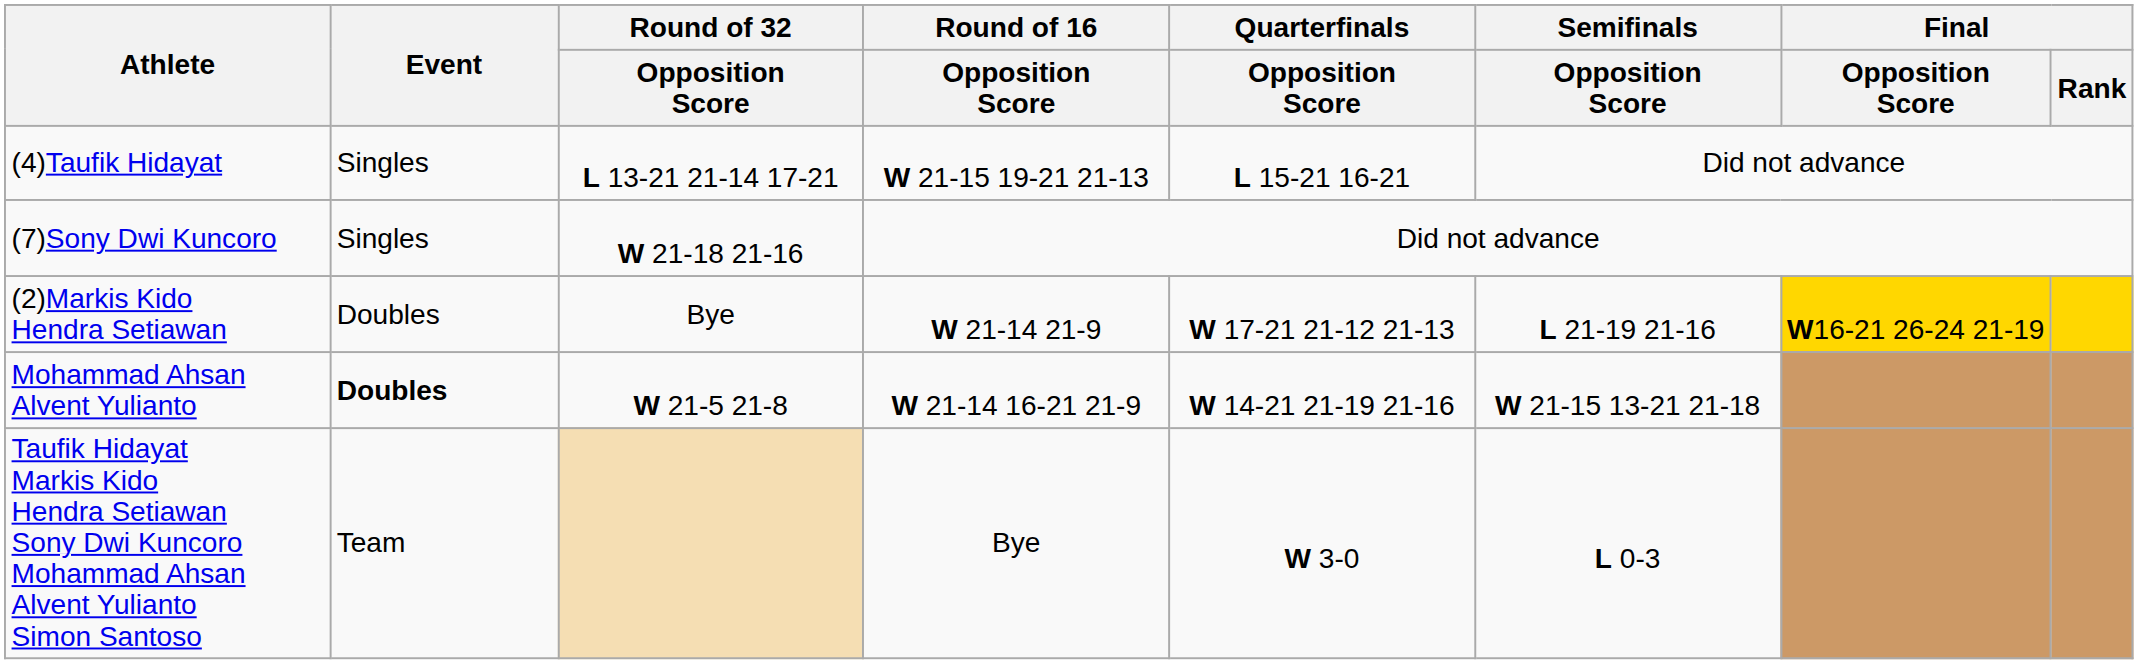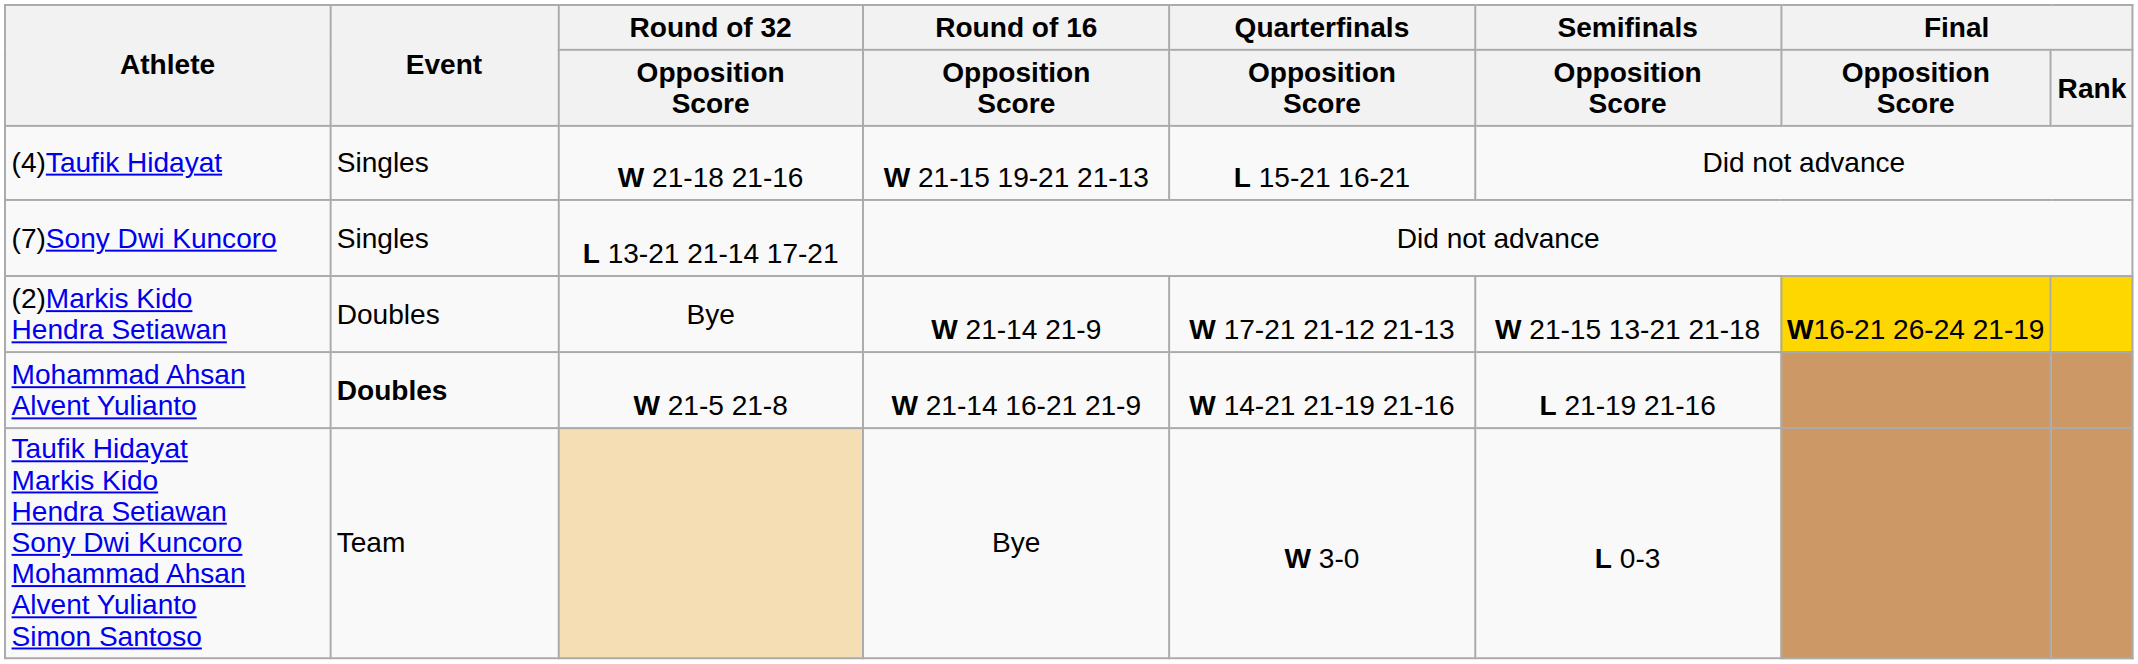(4)Taufik Hidayat | Round of 32 / Opposition Score: L 13-21 21-14 17-21 -> W 21-18 21-16
(7)Sony Dwi Kuncoro | Round of 32 / Opposition Score: W 21-18 21-16 -> L 13-21 21-14 17-21
(2)Markis Kido Hendra Setiawan | Semifinals / Opposition Score: L 21-19 21-16 -> W 21-15 13-21 21-18
Mohammad Ahsan Alvent Yulianto | Semifinals / Opposition Score: W 21-15 13-21 21-18 -> L 21-19 21-16
